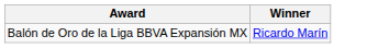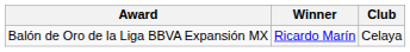+ column: Club | Celaya
